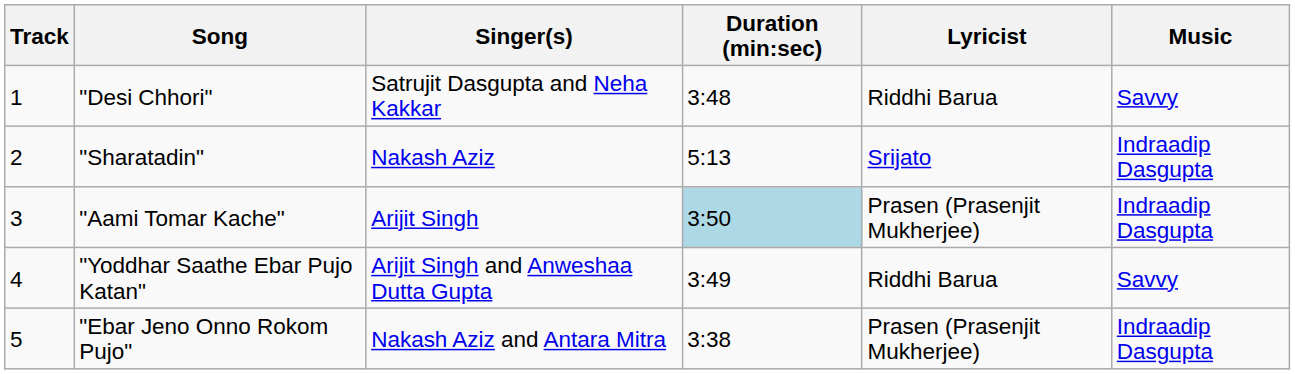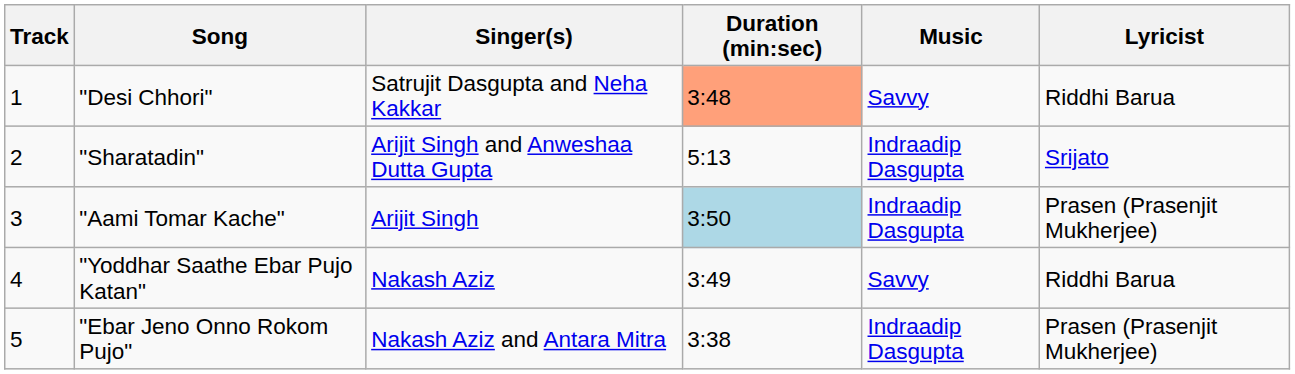columns swapped: Music <-> Lyricist
"Desi Chhori" | Duration (min:sec): no background -> lightsalmon background
"Sharatadin" | Singer(s): Nakash Aziz -> Arijit Singh and Anweshaa Dutta Gupta
"Yoddhar Saathe Ebar Pujo Katan" | Singer(s): Arijit Singh and Anweshaa Dutta Gupta -> Nakash Aziz
